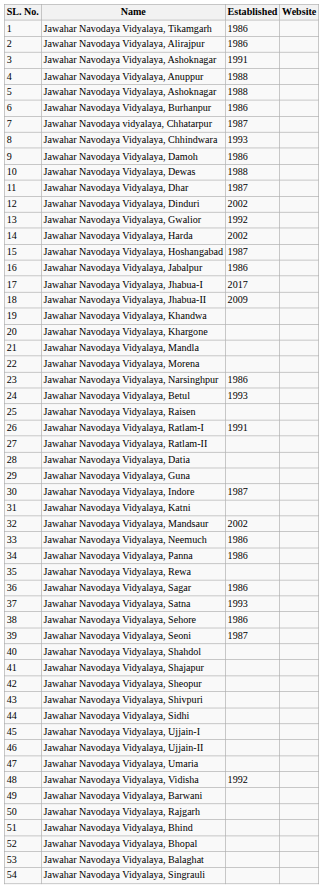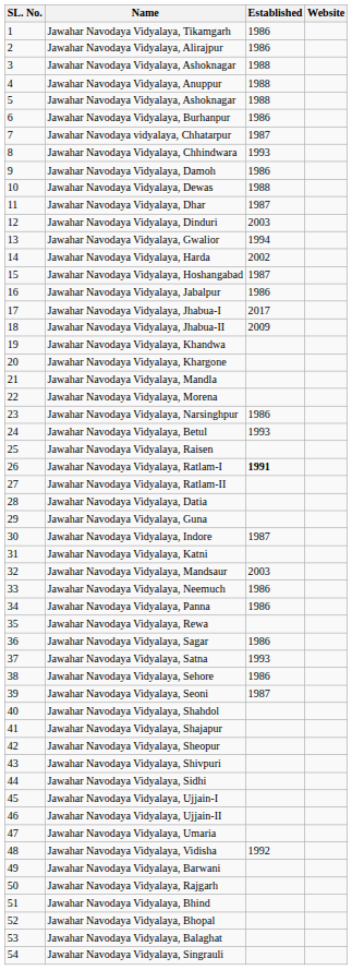3 / Jawahar Navodaya Vidyalaya, Ashoknagar | Established: 1991 -> 1988
Jawahar Navodaya Vidyalaya, Dinduri | Established: 2002 -> 2003
Jawahar Navodaya Vidyalaya, Gwalior | Established: 1992 -> 1994
Jawahar Navodaya Vidyalaya, Ratlam-I | Established: normal -> bold
Jawahar Navodaya Vidyalaya, Mandsaur | Established: 2002 -> 2003
